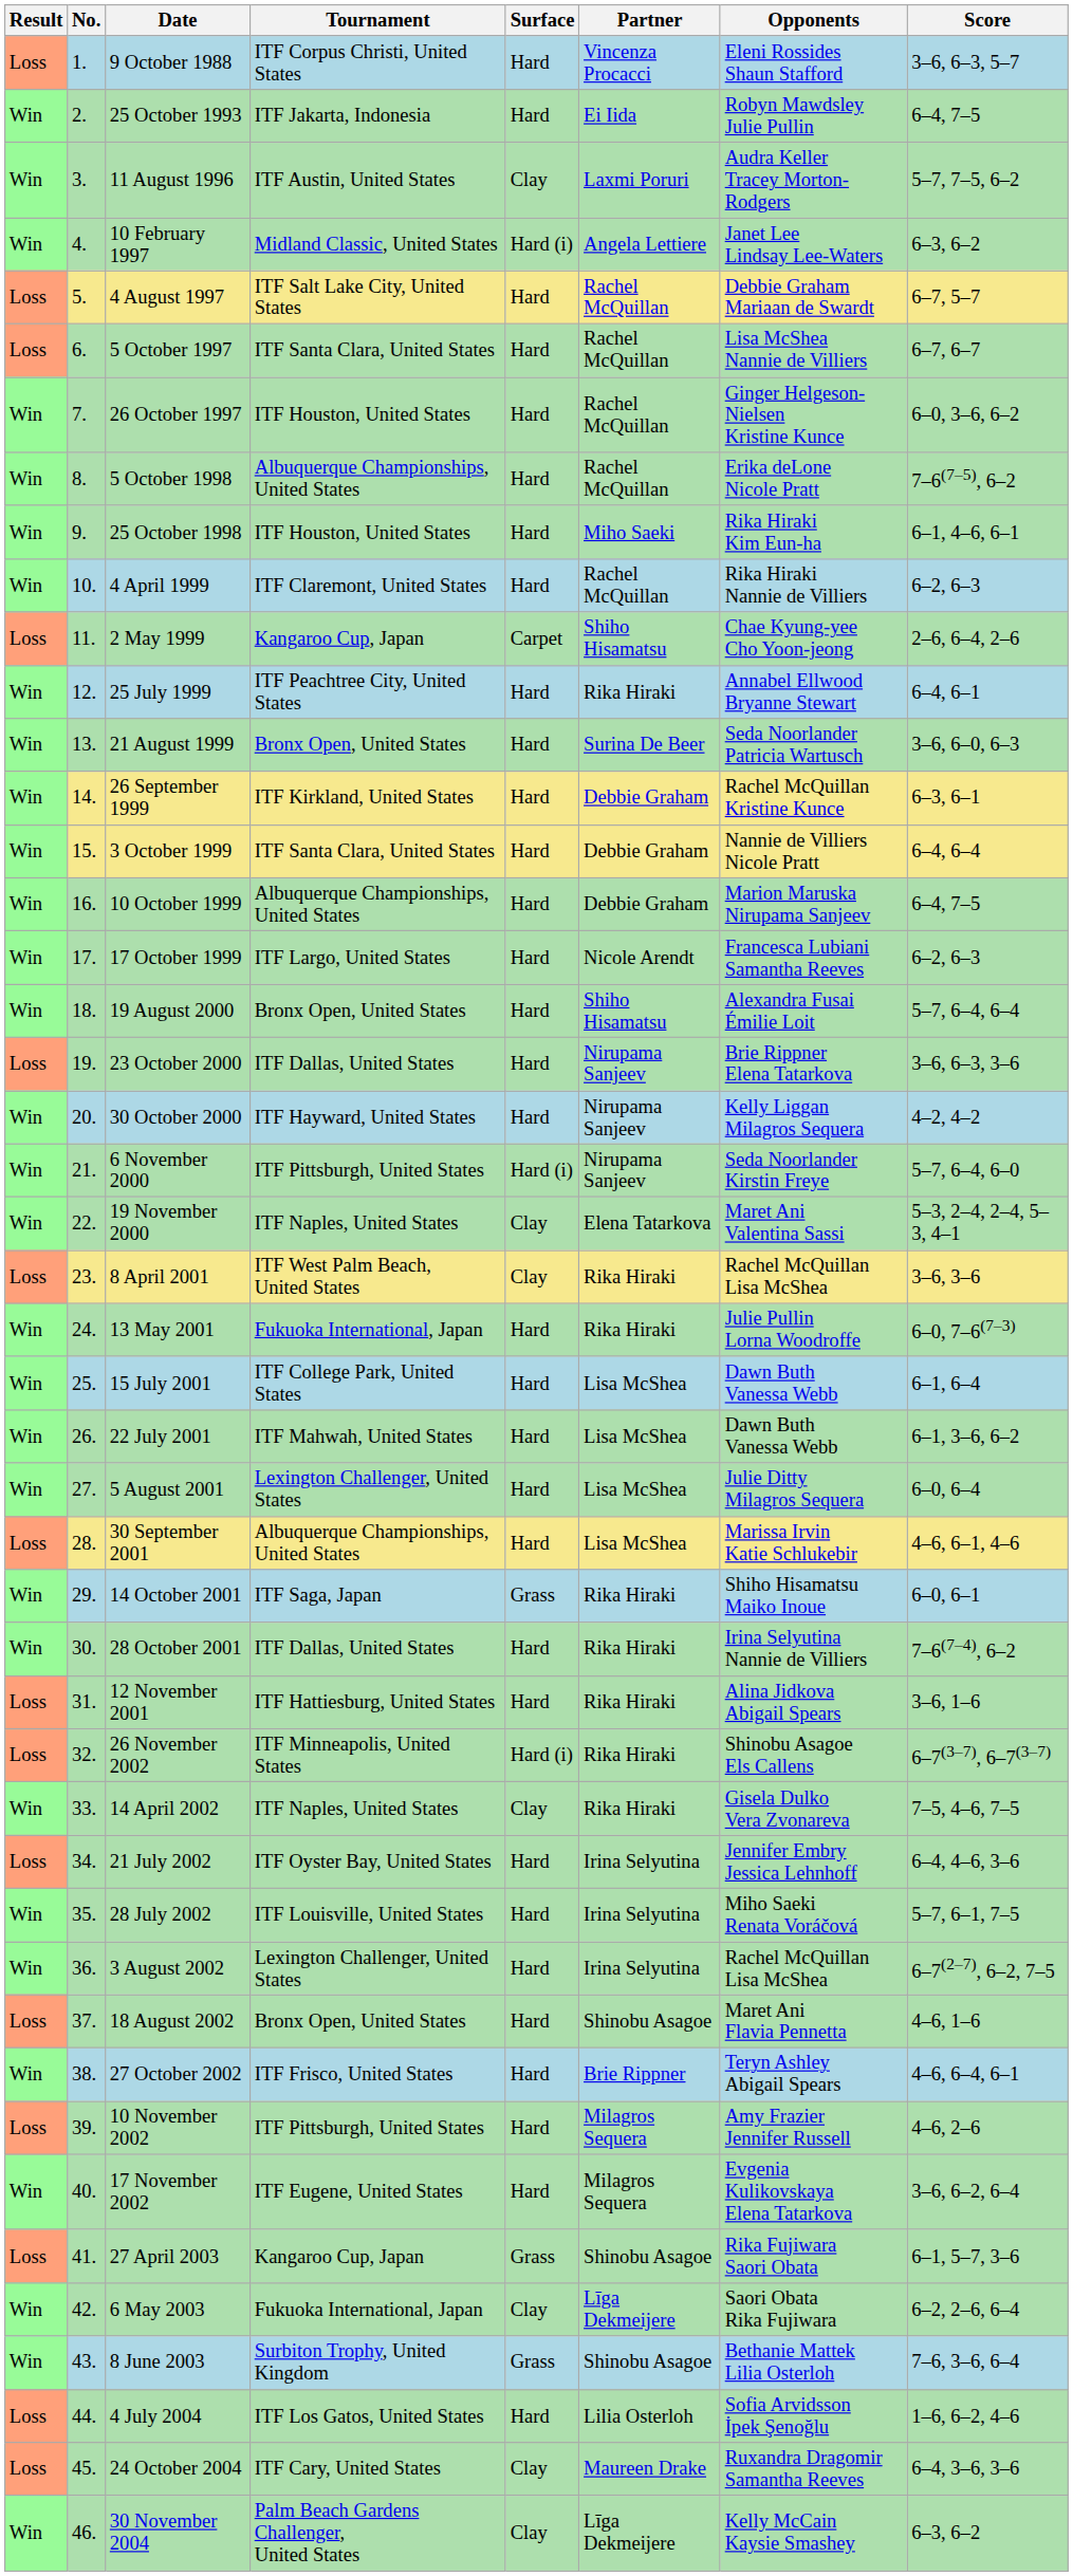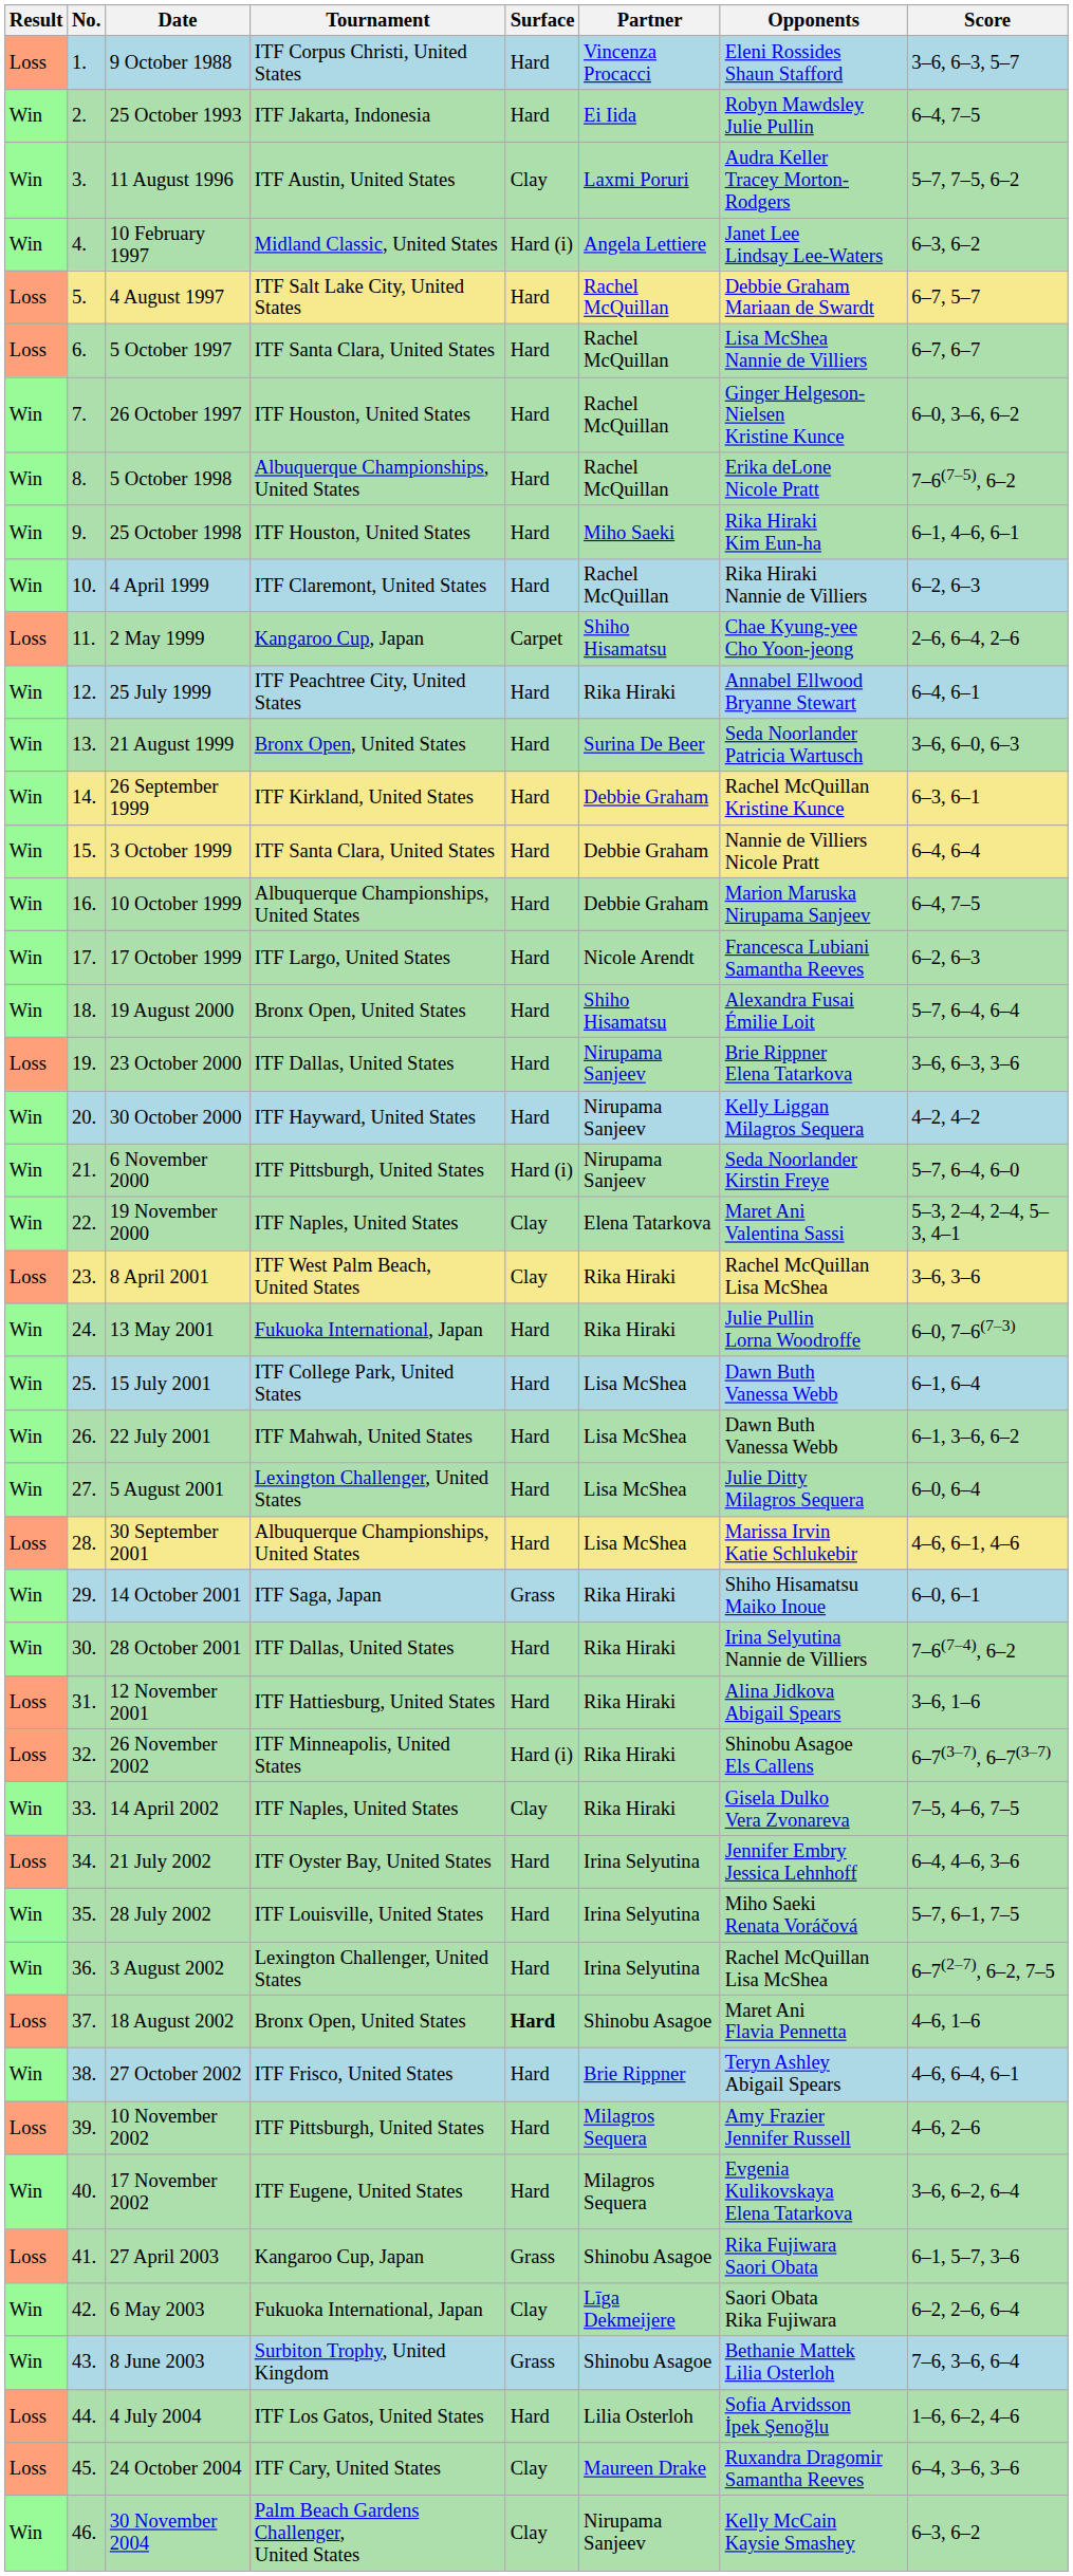18 August 2002 | Surface: normal -> bold
30 November 2004 | Partner: Līga Dekmeijere -> Nirupama Sanjeev
